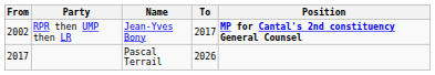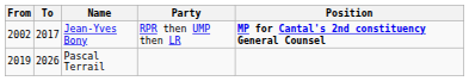columns swapped: To <-> Party
Pascal Terrail | From: 2017 -> 2019
